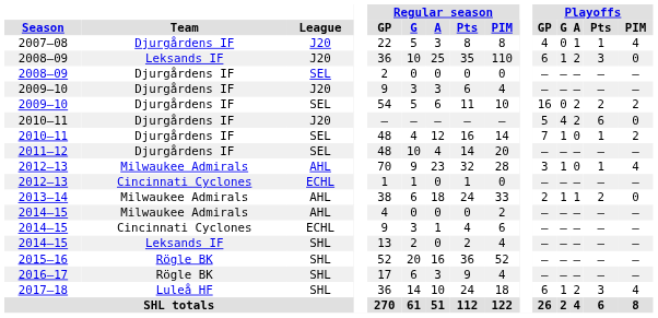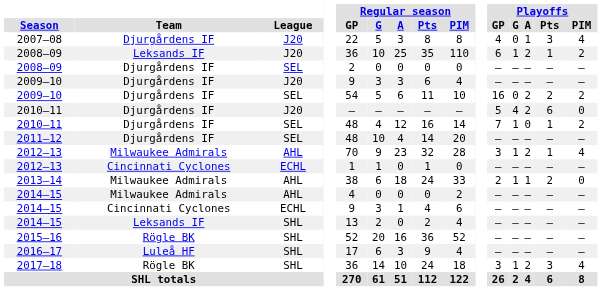2007–08 | Playoffs / Pts: 1 -> 3
2008–09 / J20 | Playoffs / Pts: 3 -> 1
2008–09 / J20 | Playoffs / PIM: 0 -> 2
2012–13 / AHL | Playoffs / A: 0 -> 2
2016–17 | Team: Rögle BK -> Luleå HF
2017–18 | Team: Luleå HF -> Rögle BK
2017–18 | Playoffs / GP: 6 -> 3
